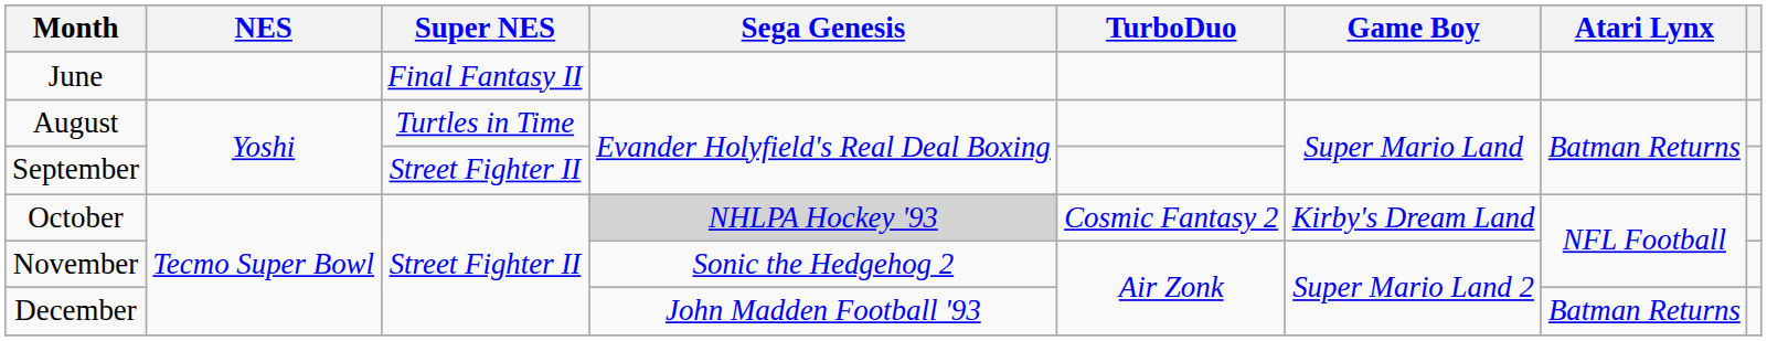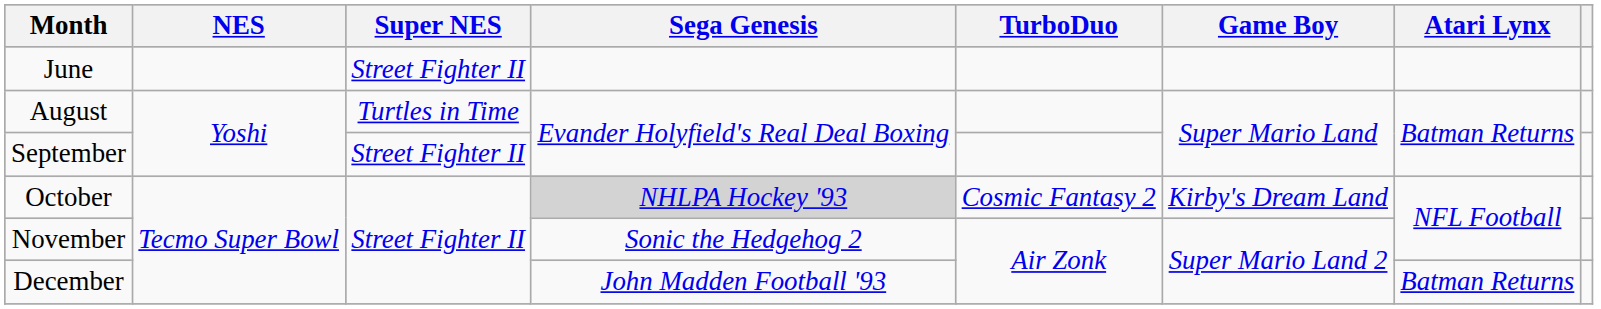June | Super NES: Final Fantasy II -> Street Fighter II
